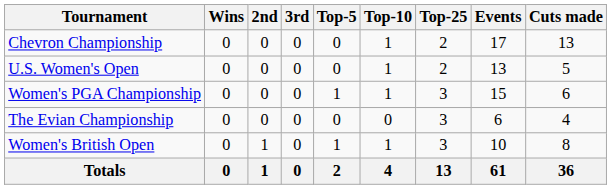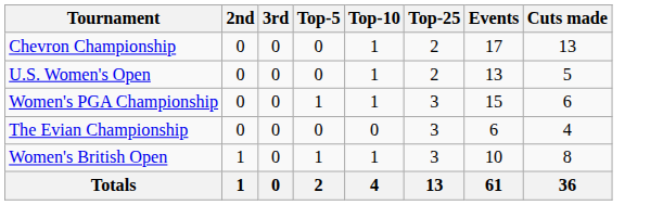- column: Wins | 0 | 0 | 0 | 0 | 0 | 0
